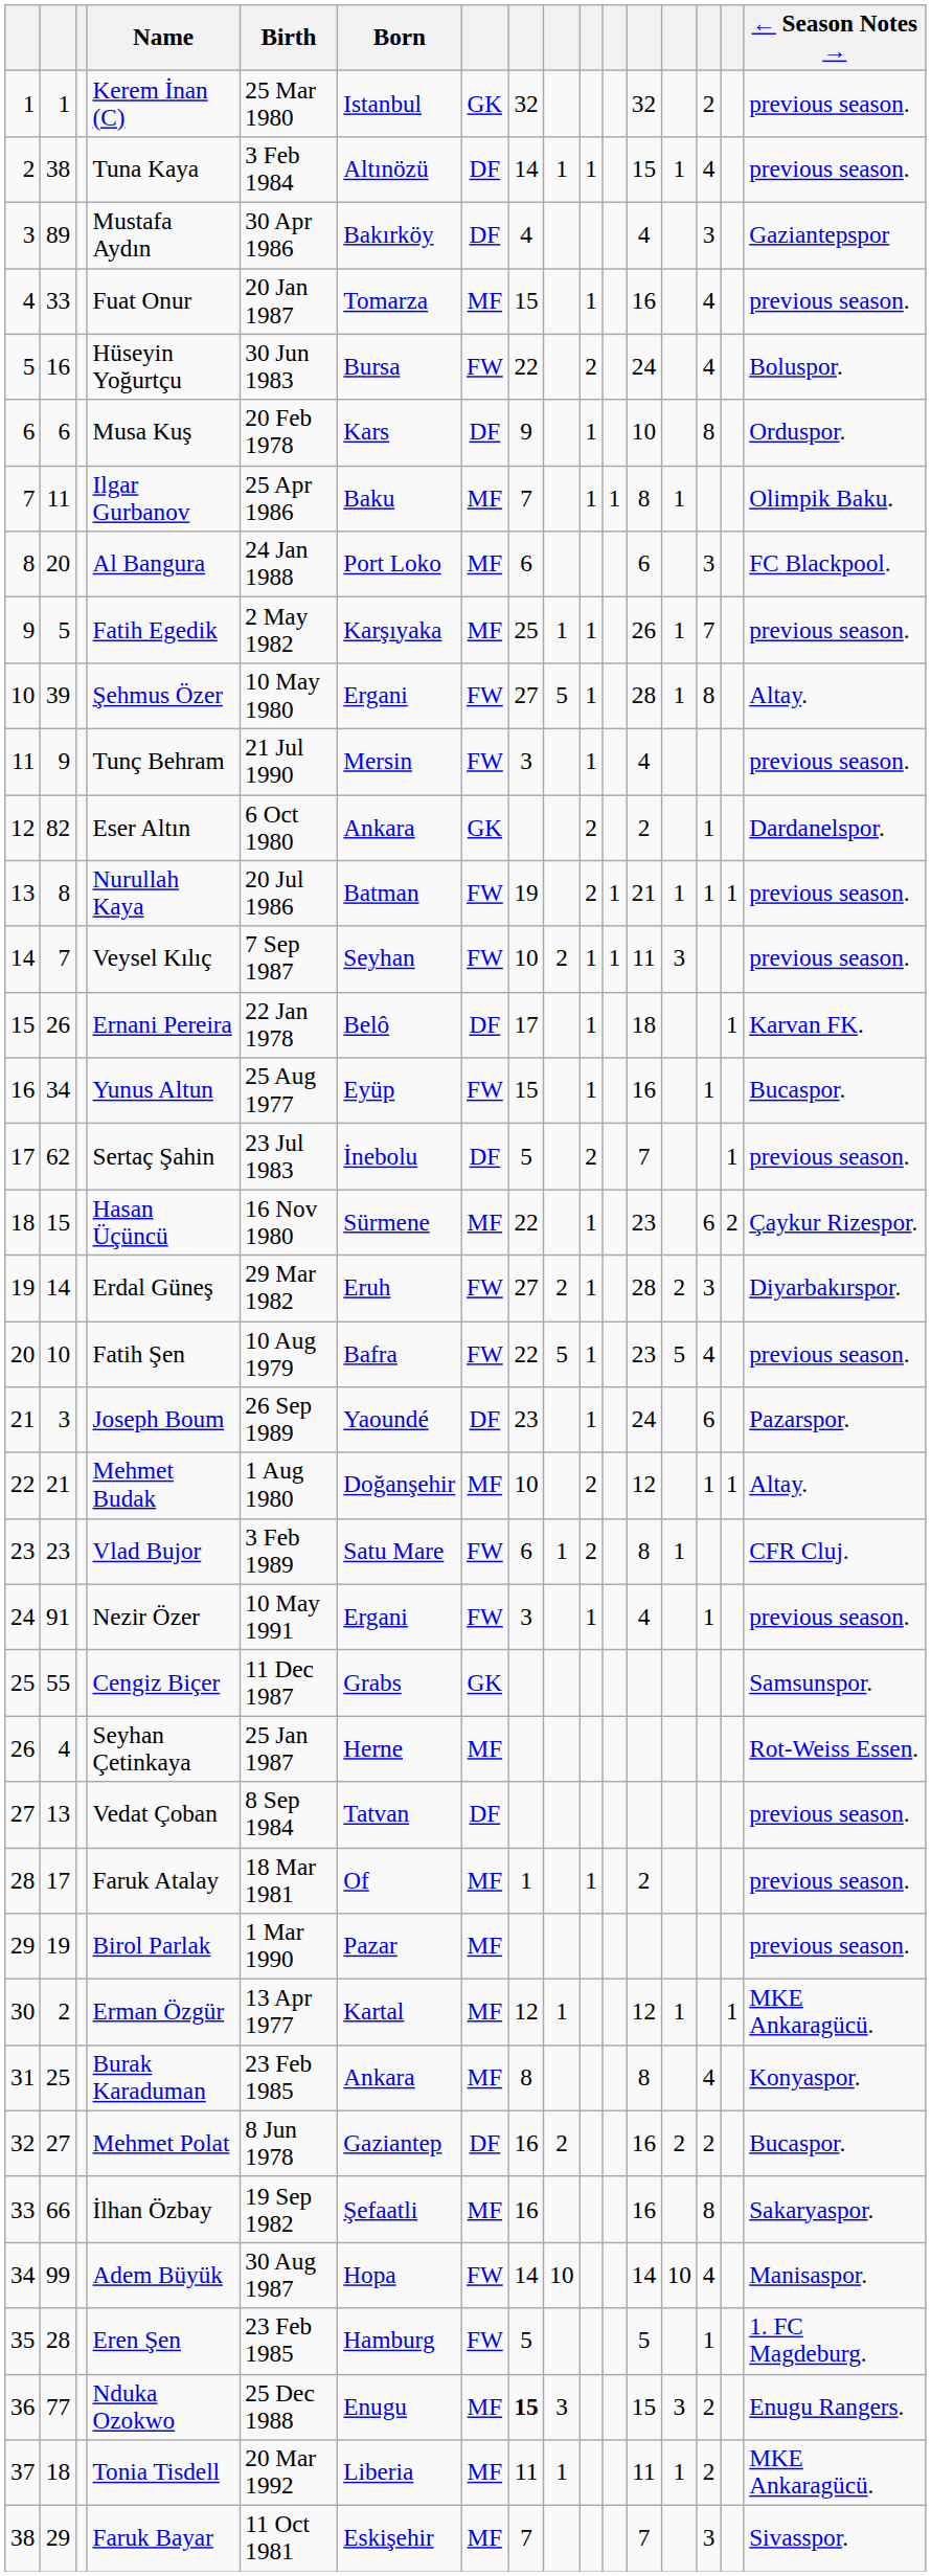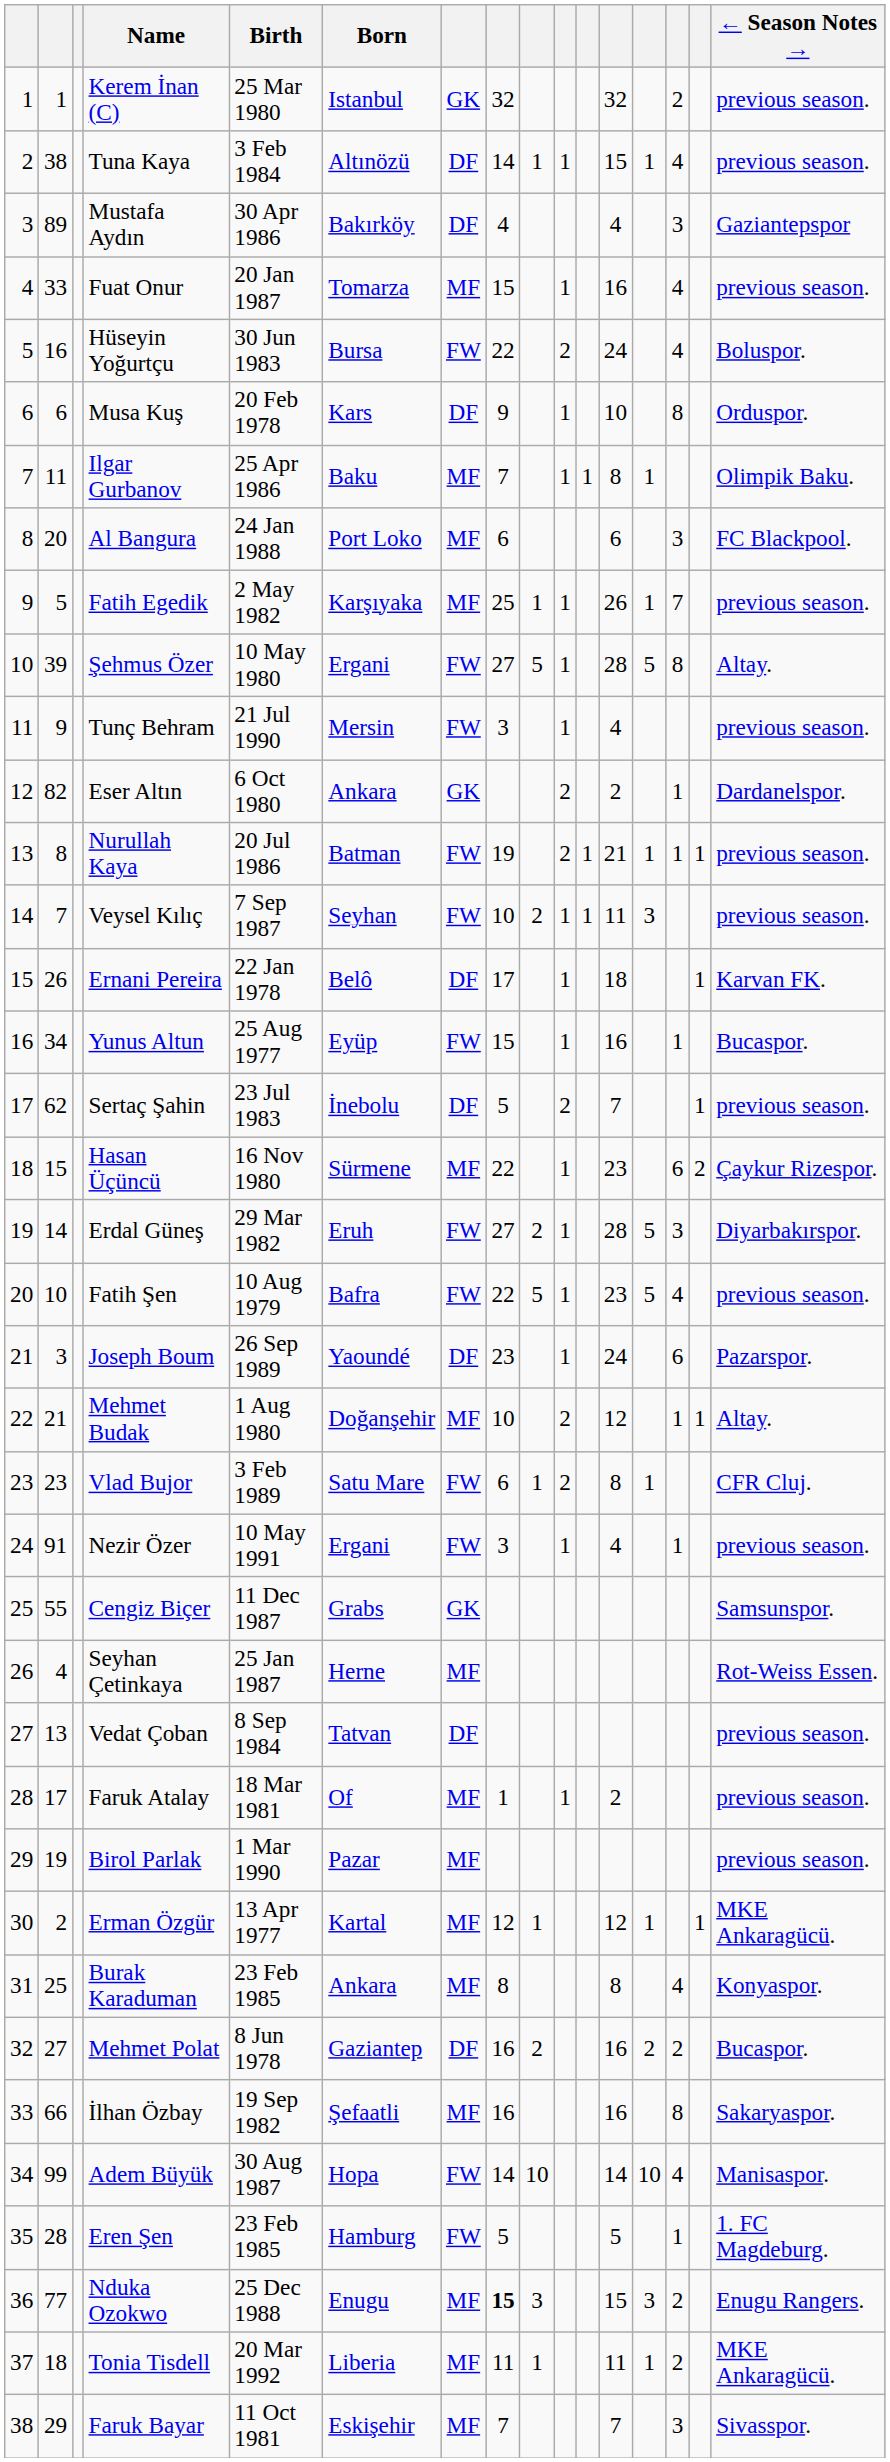Şehmus Özer | column 13: 1 -> 5
Erdal Güneş | column 13: 2 -> 5
